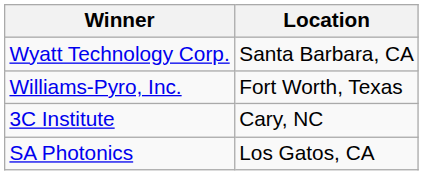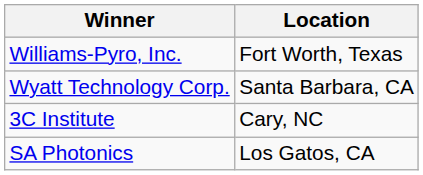rows swapped: Wyatt Technology Corp. <-> Williams-Pyro, Inc.
